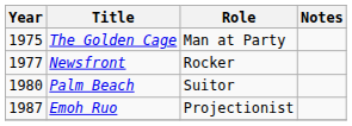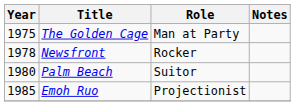Newsfront | Year: 1977 -> 1978
Emoh Ruo | Year: 1987 -> 1985
